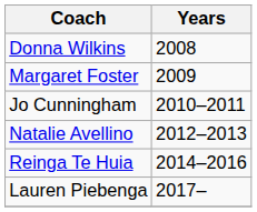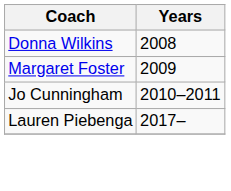- row: Natalie Avellino | 2012–2013
- row: Reinga Te Huia | 2014–2016
